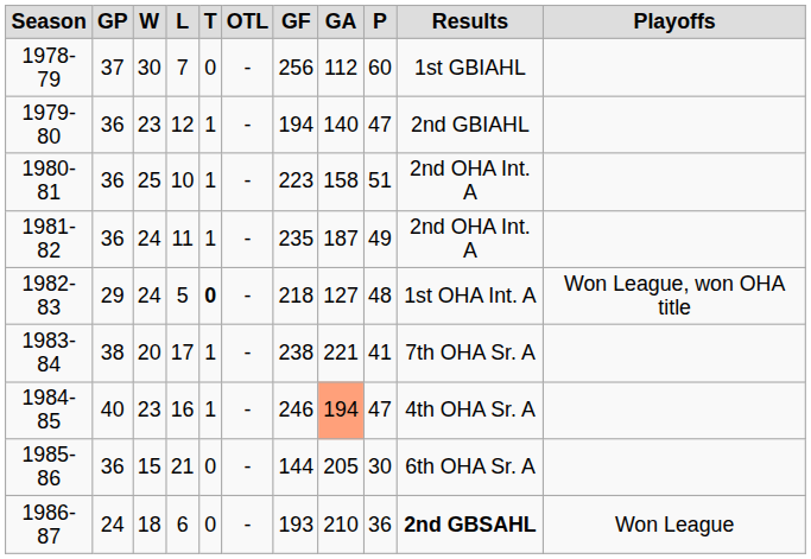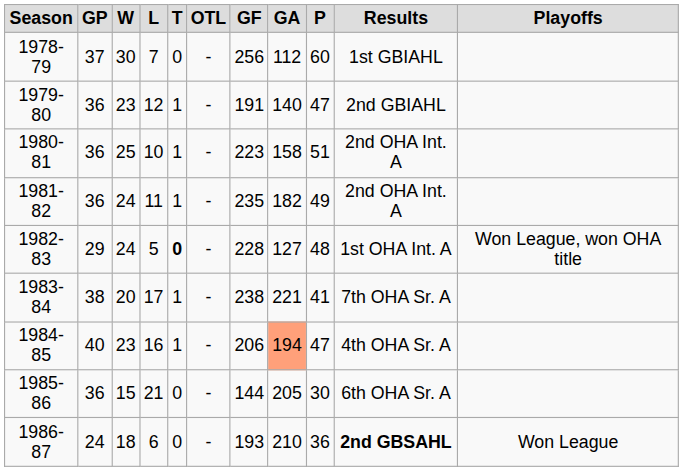1979-80 | GF: 194 -> 191
1981-82 | GA: 187 -> 182
1982-83 | GF: 218 -> 228
1984-85 | GF: 246 -> 206
